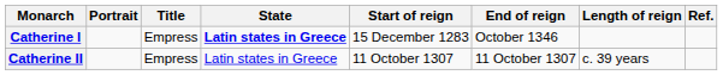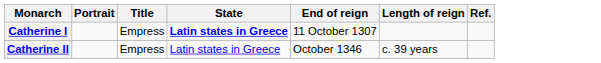- column: Start of reign | 15 December 1283 | 11 October 1307
Catherine I | End of reign: October 1346 -> 11 October 1307
Catherine II | End of reign: 11 October 1307 -> October 1346
